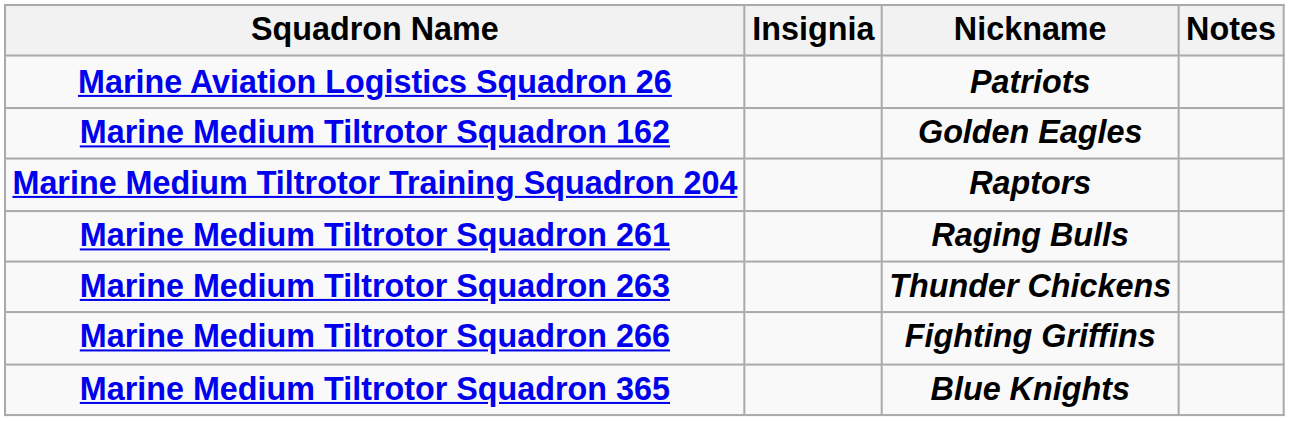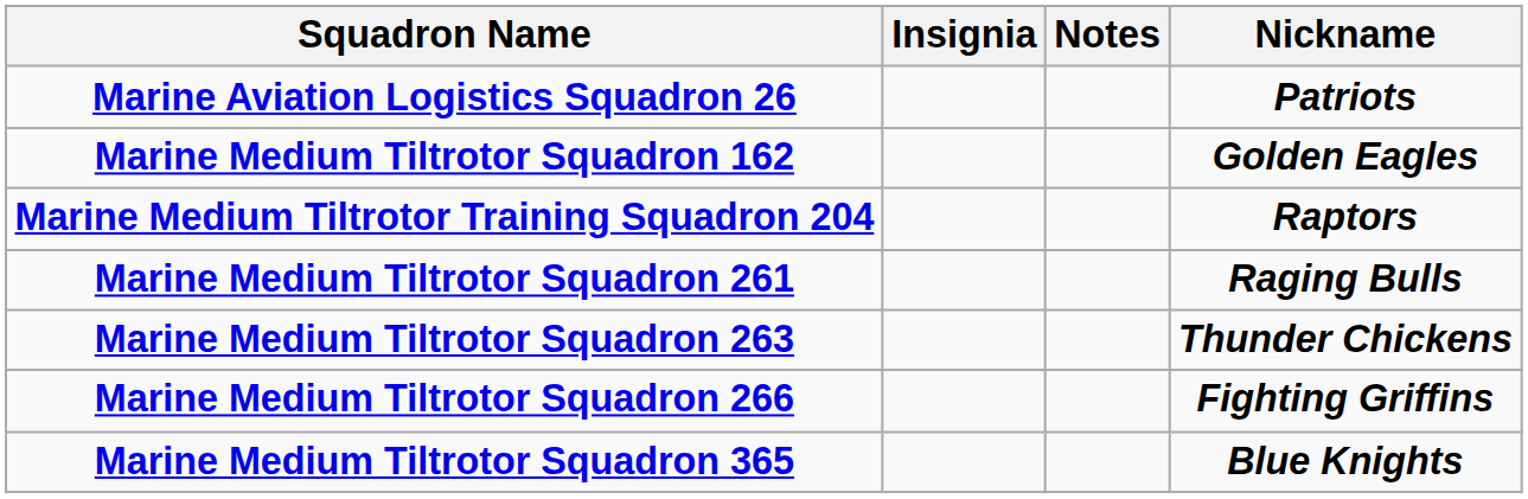columns swapped: Nickname <-> Notes
